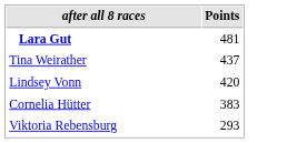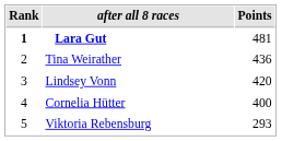+ column: Rank | 1 | 2 | 3 | 4 | 5
Tina Weirather | Points: 437 -> 436
Cornelia Hütter | Points: 383 -> 400
